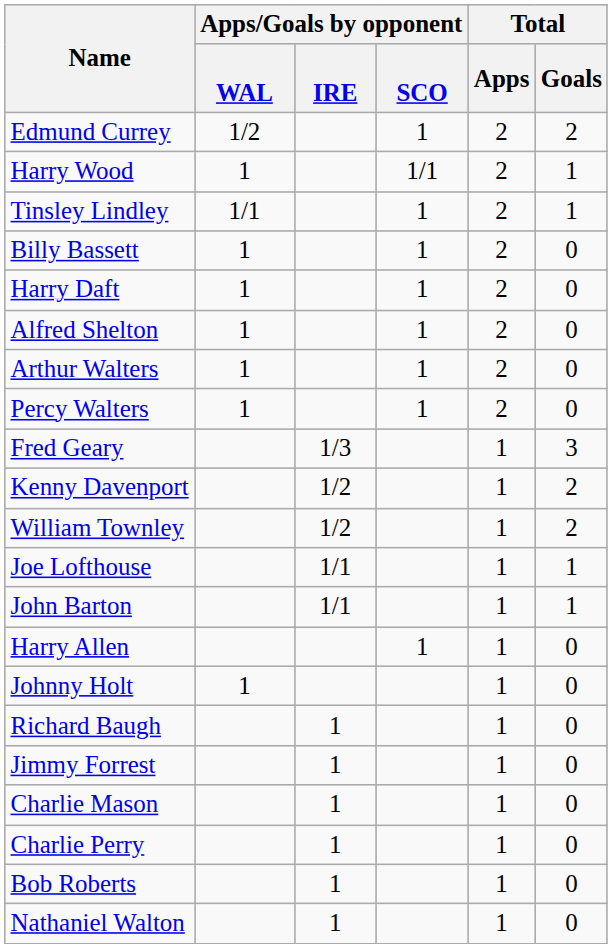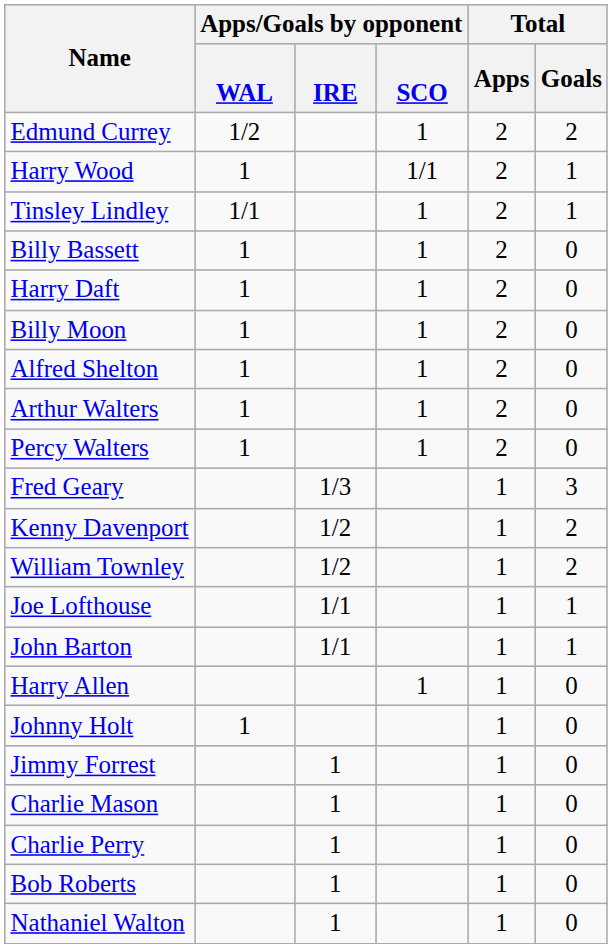+ row: Billy Moon | 1 | 1 | 2 | 0
- row: Richard Baugh | 1 | 1 | 0
